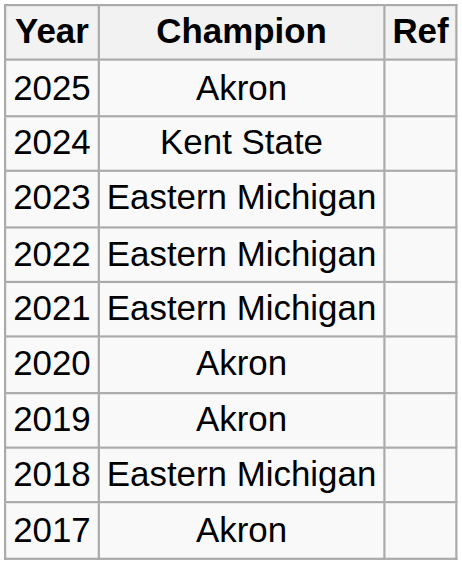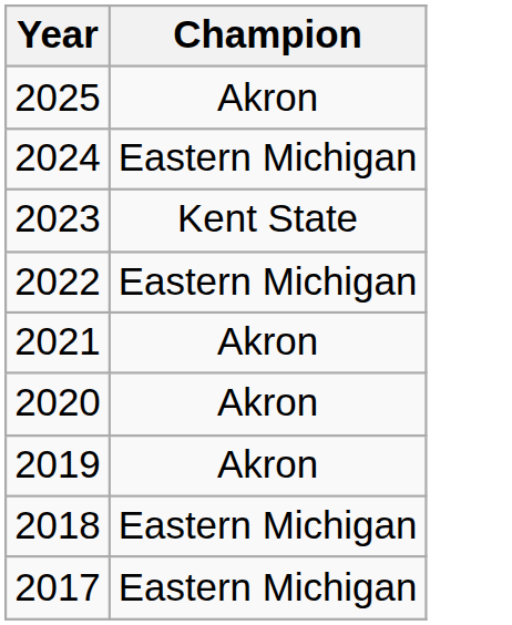- column: Ref
2024 | Champion: Kent State -> Eastern Michigan
2023 | Champion: Eastern Michigan -> Kent State
2021 | Champion: Eastern Michigan -> Akron
2017 | Champion: Akron -> Eastern Michigan
